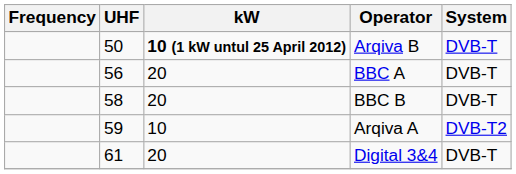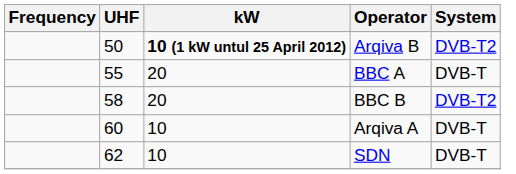Arqiva B | System: DVB-T -> DVB-T2
BBC A | UHF: 56 -> 55
BBC B | System: DVB-T -> DVB-T2
Arqiva A | UHF: 59 -> 60
Arqiva A | System: DVB-T2 -> DVB-T
- row: 61 | 20 | Digital 3&4 | DVB-T
+ row: 62 | 10 | SDN | DVB-T
